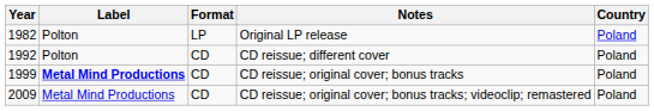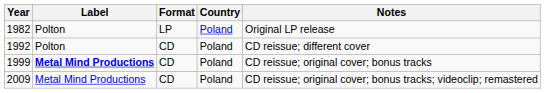columns swapped: Country <-> Notes
